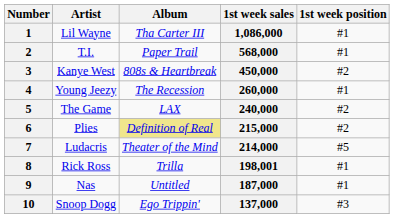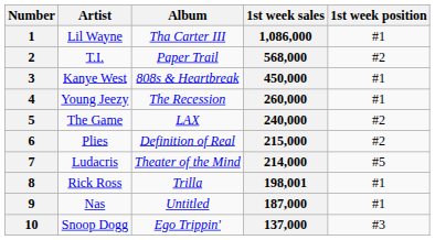2 | 1st week position: #1 -> #2
3 | 1st week position: #2 -> #1
6 | Album: khaki background -> no background
